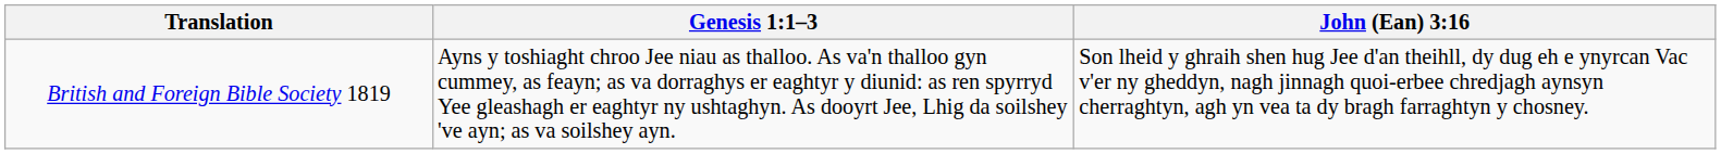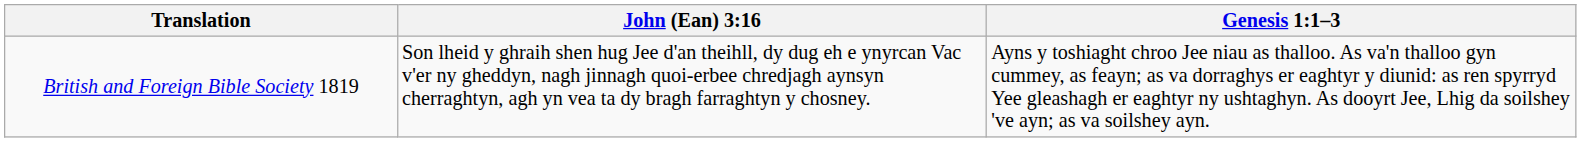columns swapped: Genesis 1:1–3 <-> John (Ean) 3:16
